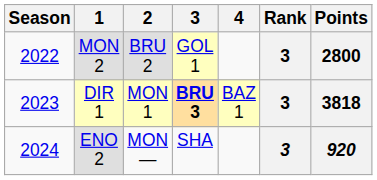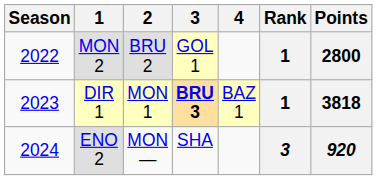MON 2 | Rank: 3 -> 1
DIR 1 | Rank: 3 -> 1
